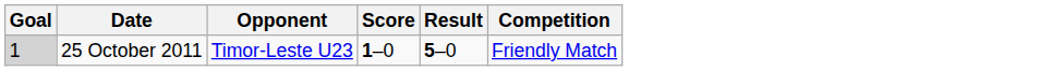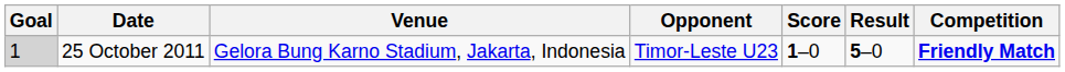+ column: Venue | Gelora Bung Karno Stadium, Jakarta, Indonesia
25 October 2011 | Competition: normal -> bold
